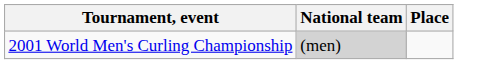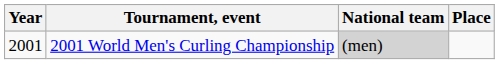+ column: Year | 2001
